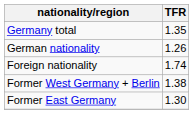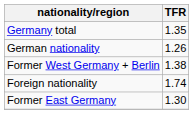rows swapped: Foreign nationality <-> Former West Germany + Berlin
